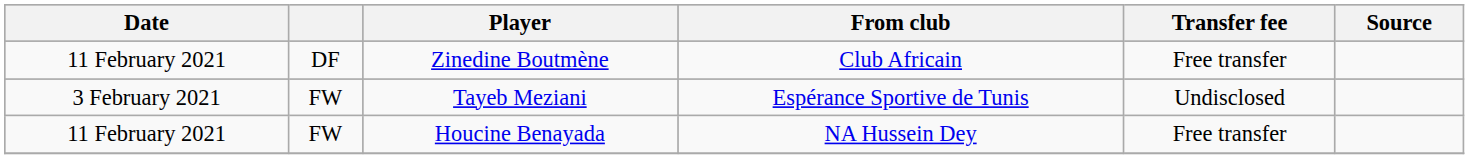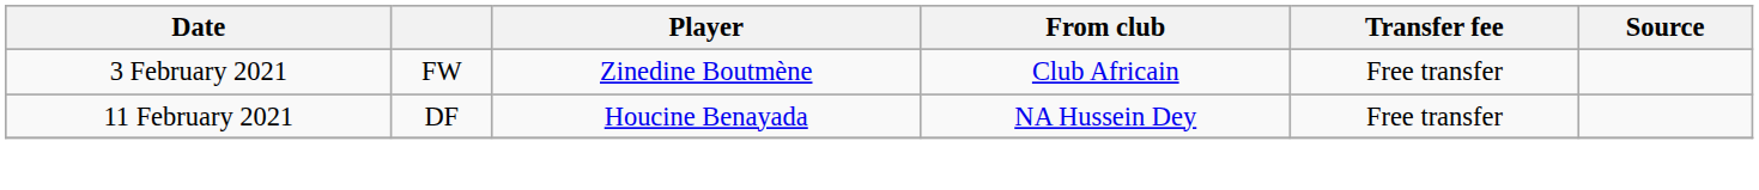Zinedine Boutmène | Date: 11 February 2021 -> 3 February 2021
Zinedine Boutmène | column 2: DF -> FW
- row: 3 February 2021 | FW | Tayeb Meziani | Espérance Sportive de Tunis | Undisclosed
Houcine Benayada | column 2: FW -> DF
